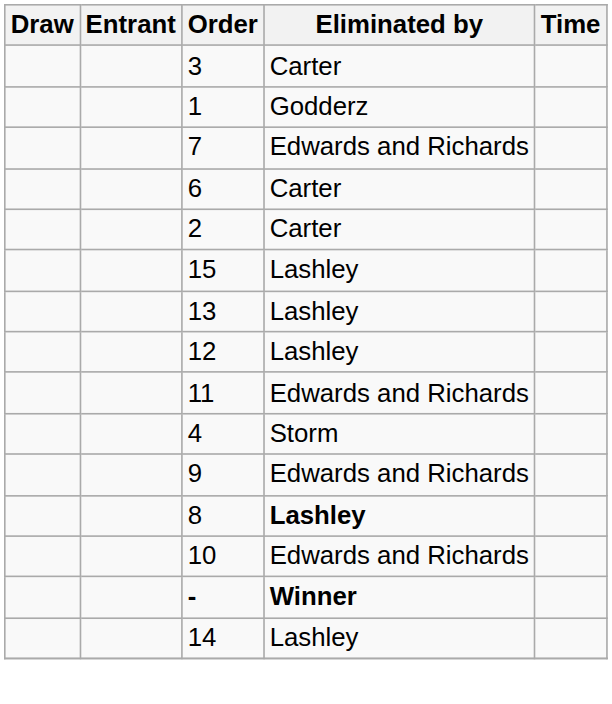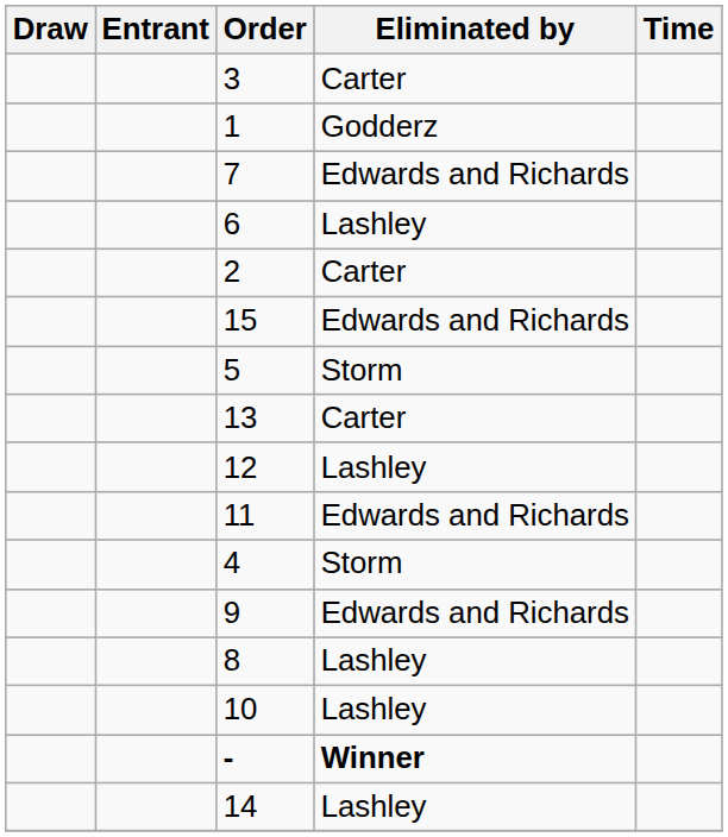6 | Eliminated by: Carter -> Lashley
15 | Eliminated by: Lashley -> Edwards and Richards
+ row: 5 | Storm
13 | Eliminated by: Lashley -> Carter
8 | Eliminated by: bold -> normal
10 | Eliminated by: Edwards and Richards -> Lashley
